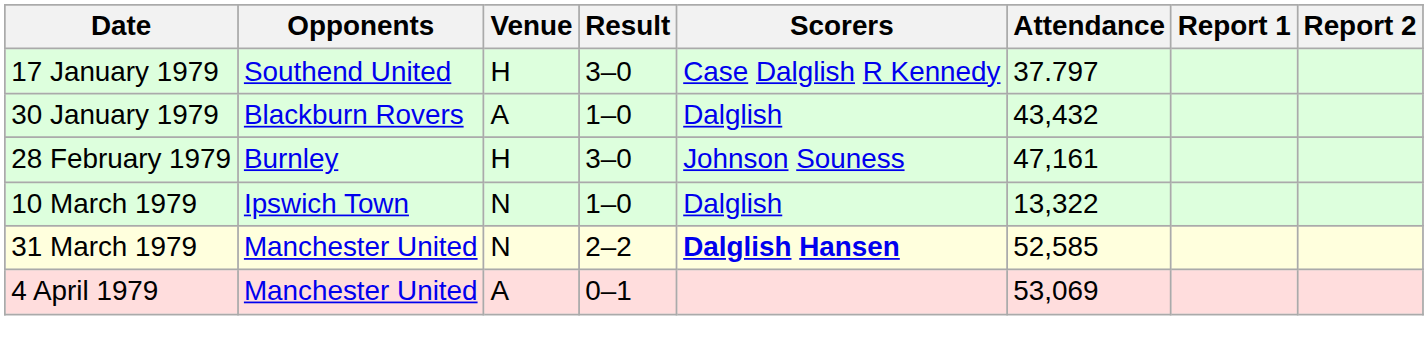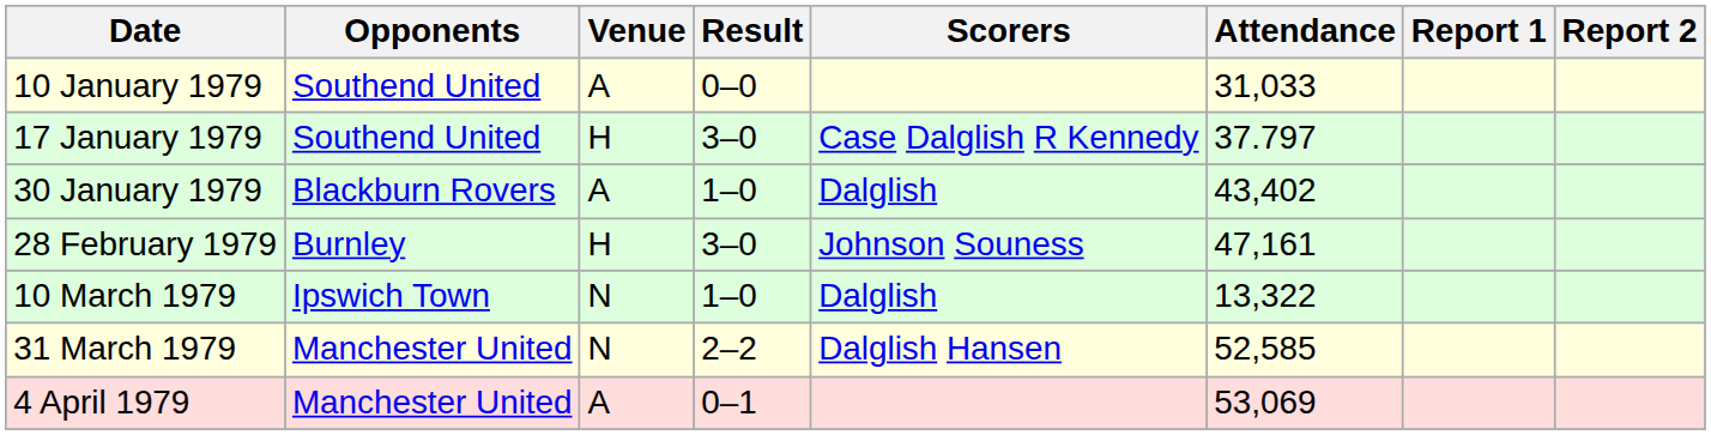+ row: 10 January 1979 | Southend United | A | 0–0 | 31,033
30 January 1979 | Attendance: 43,432 -> 43,402
31 March 1979 | Scorers: bold -> normal
